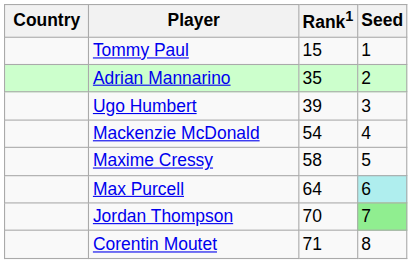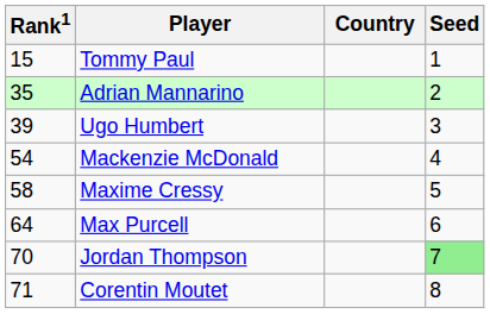columns swapped: Country <-> Rank1
Max Purcell | Seed: paleturquoise background -> no background
